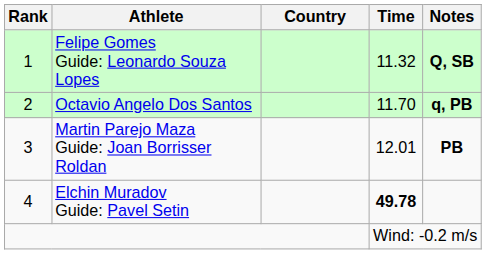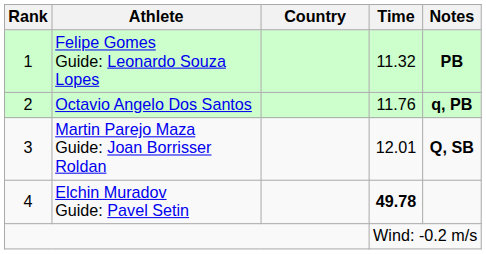Felipe Gomes Guide: Leonardo Souza Lopes | Notes: Q, SB -> PB
Octavio Angelo Dos Santos | Time: 11.70 -> 11.76
Martin Parejo Maza Guide: Joan Borrisser Roldan | Notes: PB -> Q, SB
